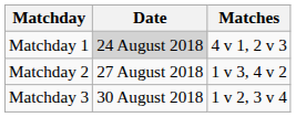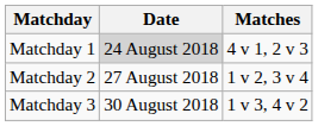Matchday 2 | Matches: 1 v 3, 4 v 2 -> 1 v 2, 3 v 4
Matchday 3 | Matches: 1 v 2, 3 v 4 -> 1 v 3, 4 v 2
